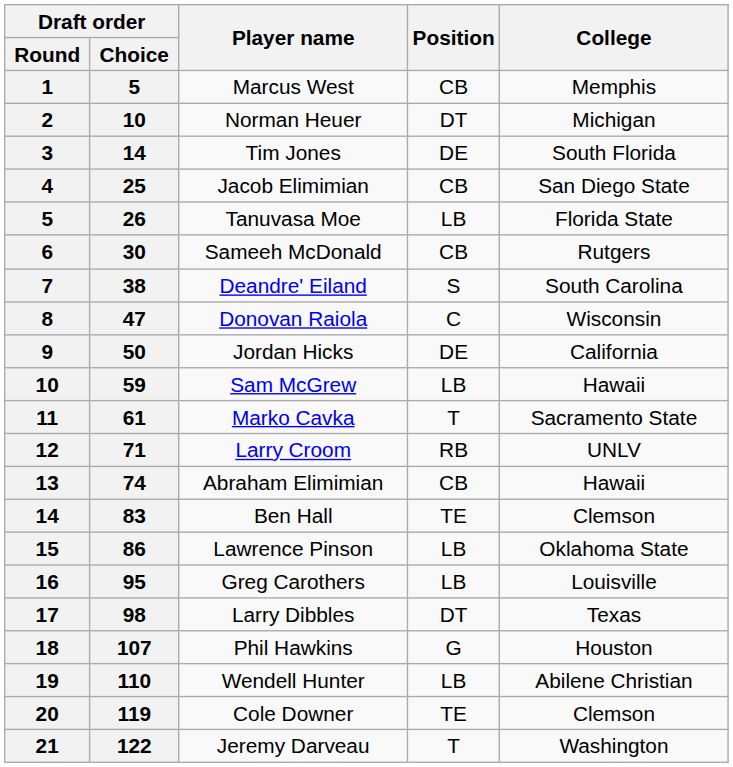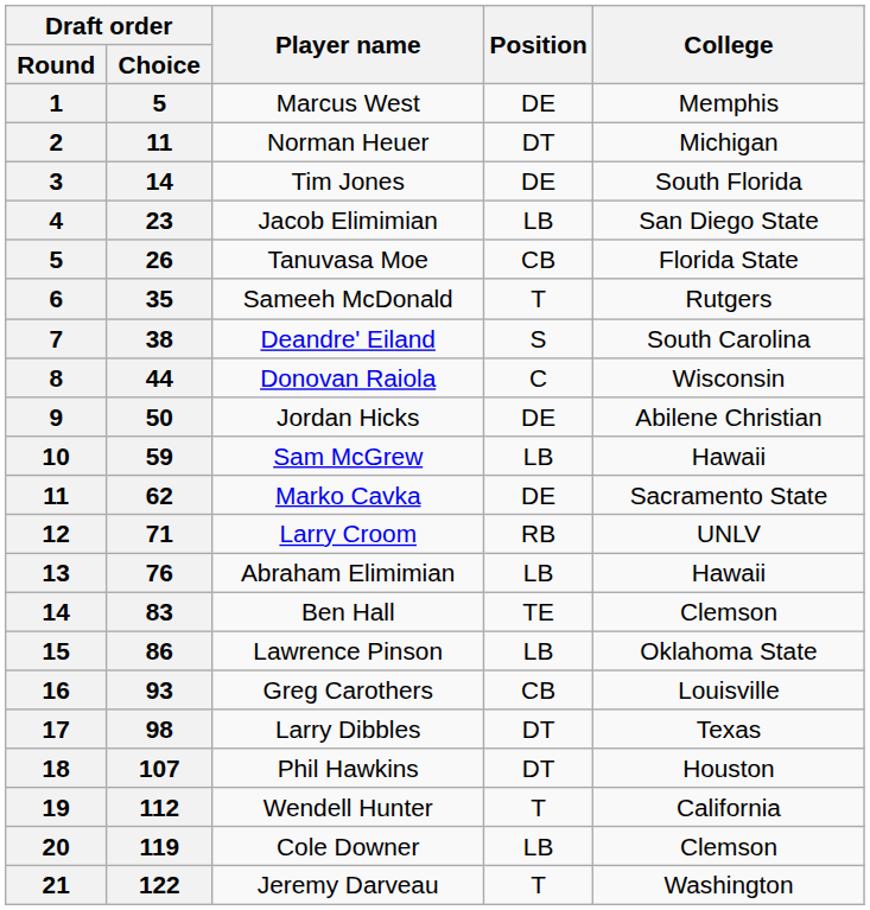Marcus West | Position: CB -> DE
Norman Heuer | Draft order / Choice: 10 -> 11
Jacob Elimimian | Draft order / Choice: 25 -> 23
Jacob Elimimian | Position: CB -> LB
Tanuvasa Moe | Position: LB -> CB
Sameeh McDonald | Draft order / Choice: 30 -> 35
Sameeh McDonald | Position: CB -> T
Donovan Raiola | Draft order / Choice: 47 -> 44
Jordan Hicks | College: California -> Abilene Christian
Marko Cavka | Draft order / Choice: 61 -> 62
Marko Cavka | Position: T -> DE
Abraham Elimimian | Draft order / Choice: 74 -> 76
Abraham Elimimian | Position: CB -> LB
Greg Carothers | Draft order / Choice: 95 -> 93
Greg Carothers | Position: LB -> CB
Phil Hawkins | Position: G -> DT
Wendell Hunter | Draft order / Choice: 110 -> 112
Wendell Hunter | Position: LB -> T
Wendell Hunter | College: Abilene Christian -> California
Cole Downer | Position: TE -> LB
